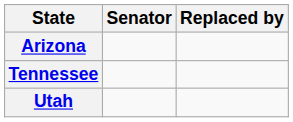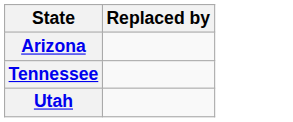- column: Senator
